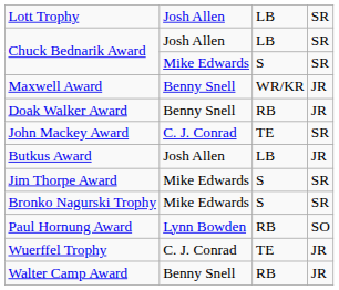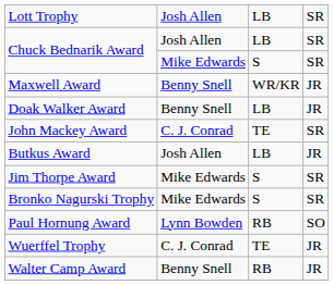Doak Walker Award | column 3: RB -> LB
